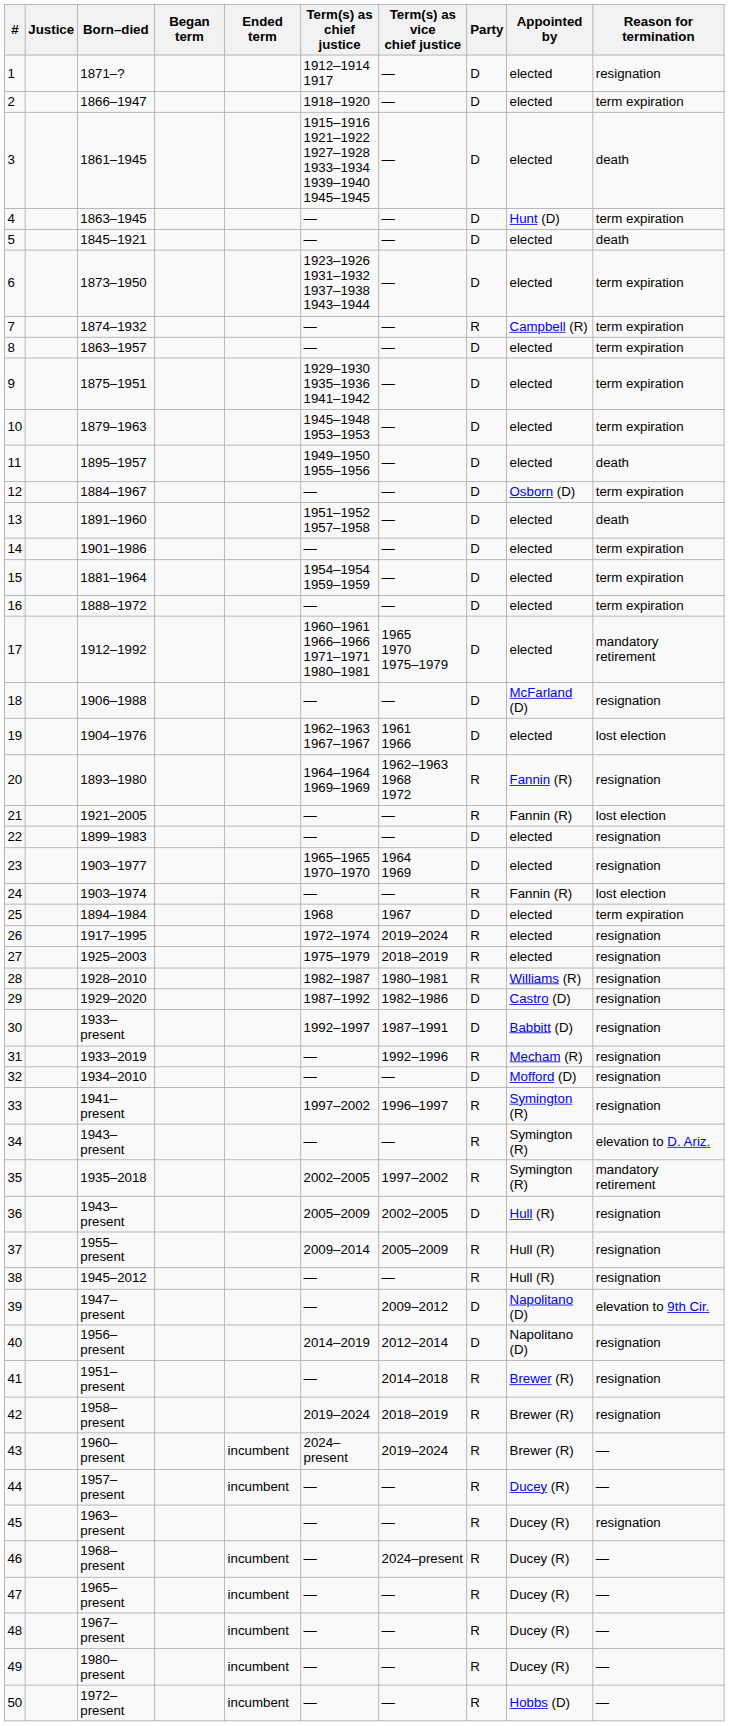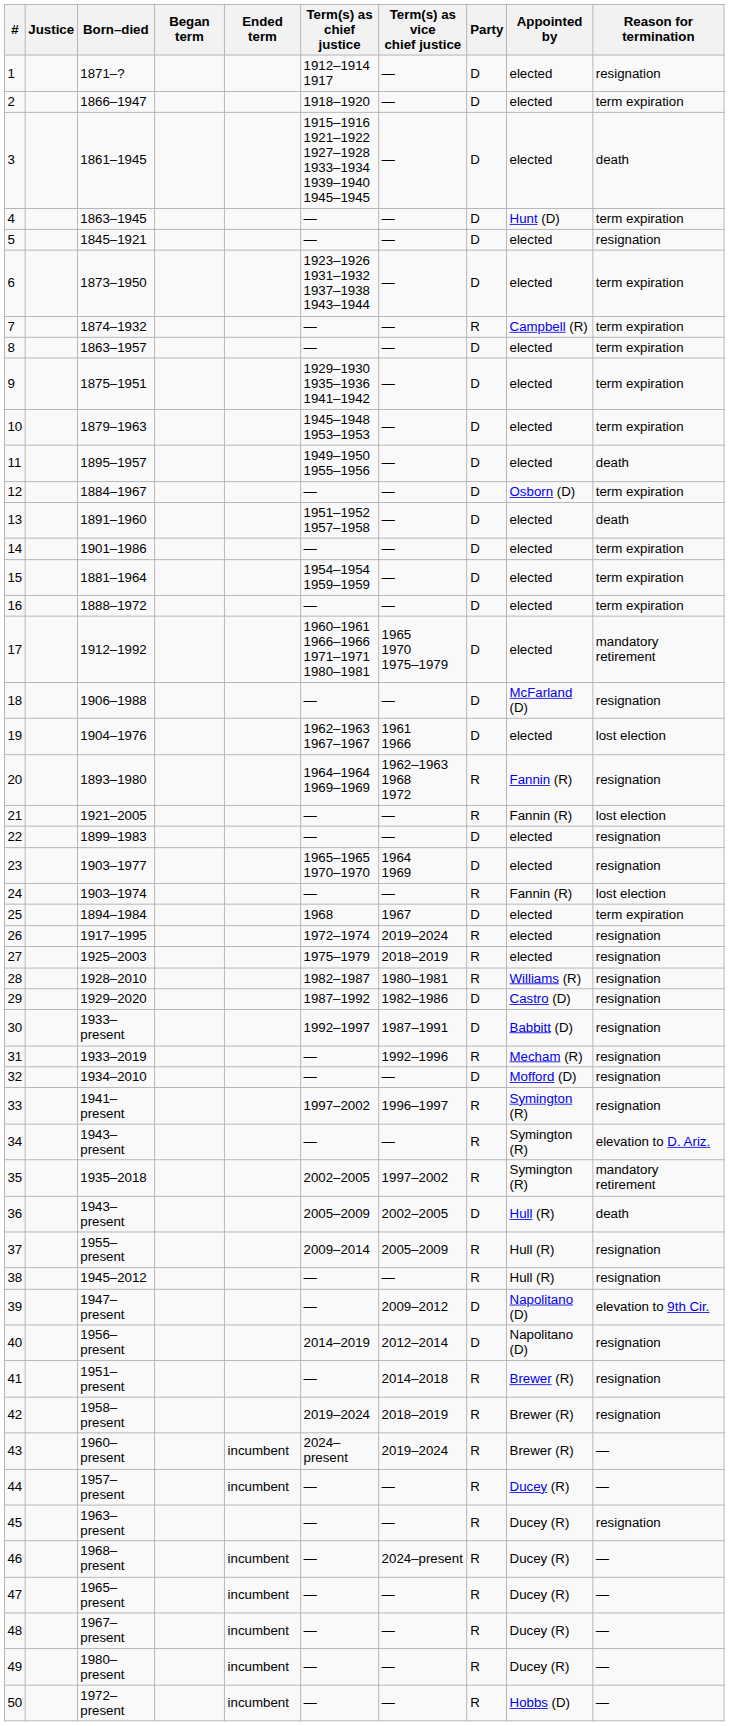5 | Reason for termination: death -> resignation
36 | Reason for termination: resignation -> death
